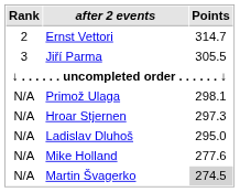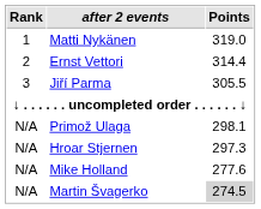+ row: 1 | Matti Nykänen | 319.0
Ernst Vettori | Points: 314.7 -> 314.4
- row: N/A | Ladislav Dluhoš | 295.0
